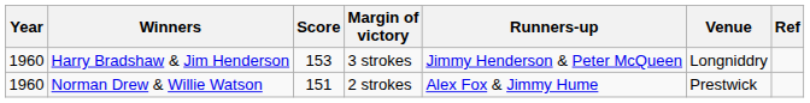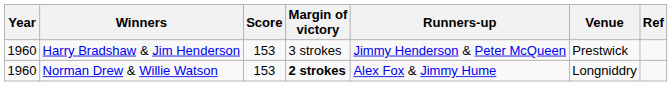Harry Bradshaw & Jim Henderson | Venue: Longniddry -> Prestwick
Norman Drew & Willie Watson | Score: 151 -> 153
Norman Drew & Willie Watson | Margin of victory: normal -> bold
Norman Drew & Willie Watson | Venue: Prestwick -> Longniddry
